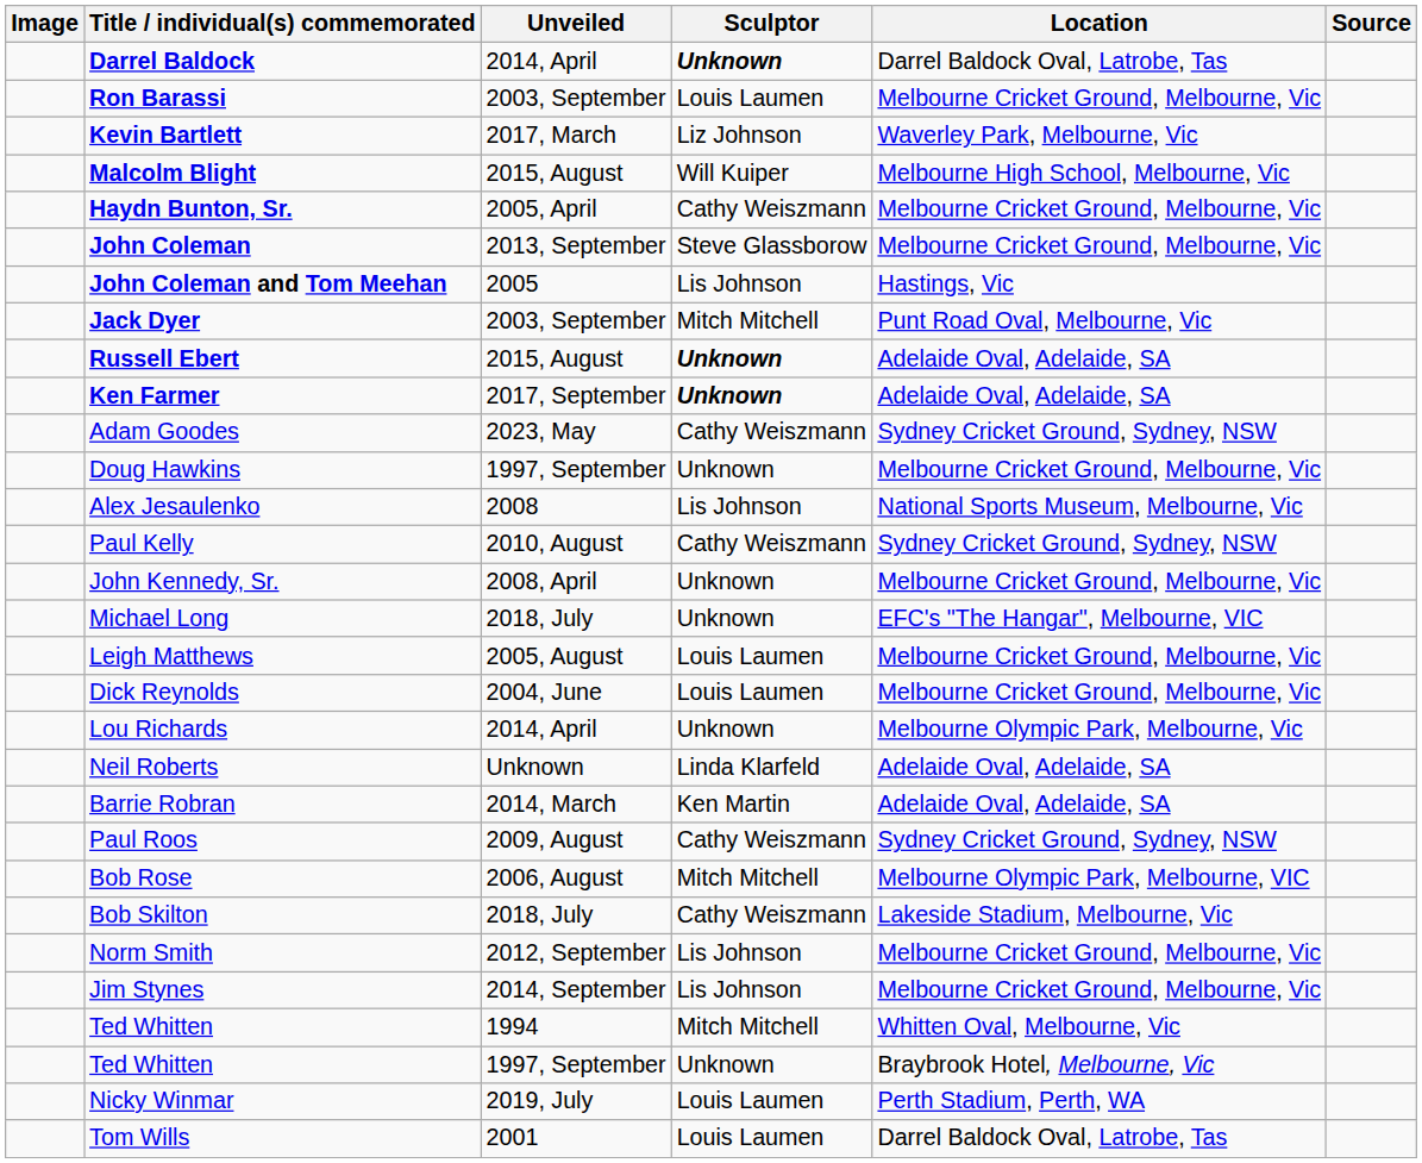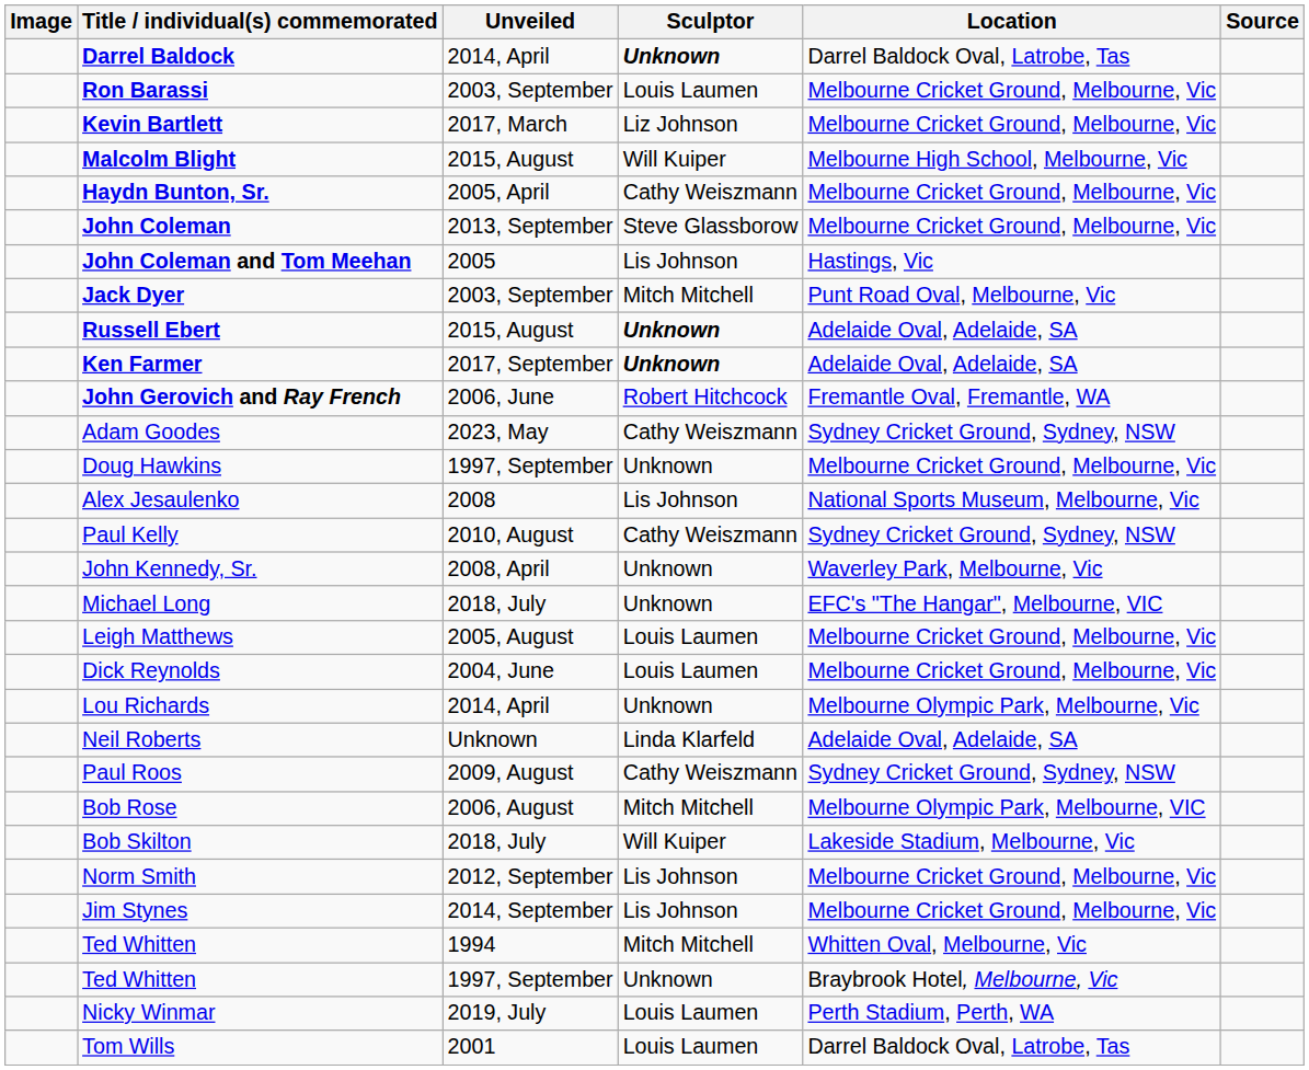Kevin Bartlett | Location: Waverley Park, Melbourne, Vic -> Melbourne Cricket Ground, Melbourne, Vic
+ row: John Gerovich and Ray French | 2006, June | Robert Hitchcock | Fremantle Oval, Fremantle, WA
John Kennedy, Sr. | Location: Melbourne Cricket Ground, Melbourne, Vic -> Waverley Park, Melbourne, Vic
- row: Barrie Robran | 2014, March | Ken Martin | Adelaide Oval, Adelaide, SA
Bob Skilton | Sculptor: Cathy Weiszmann -> Will Kuiper
